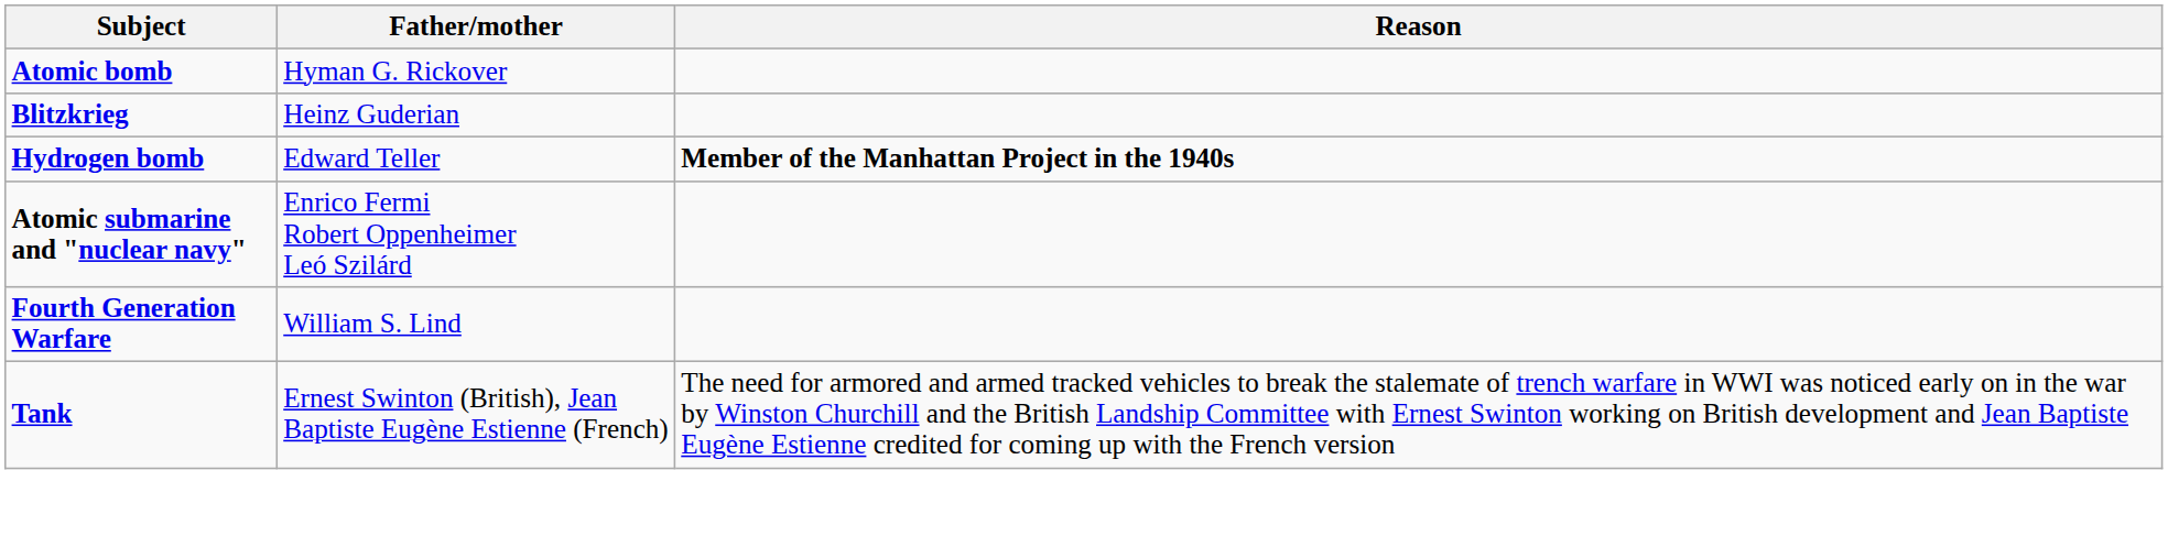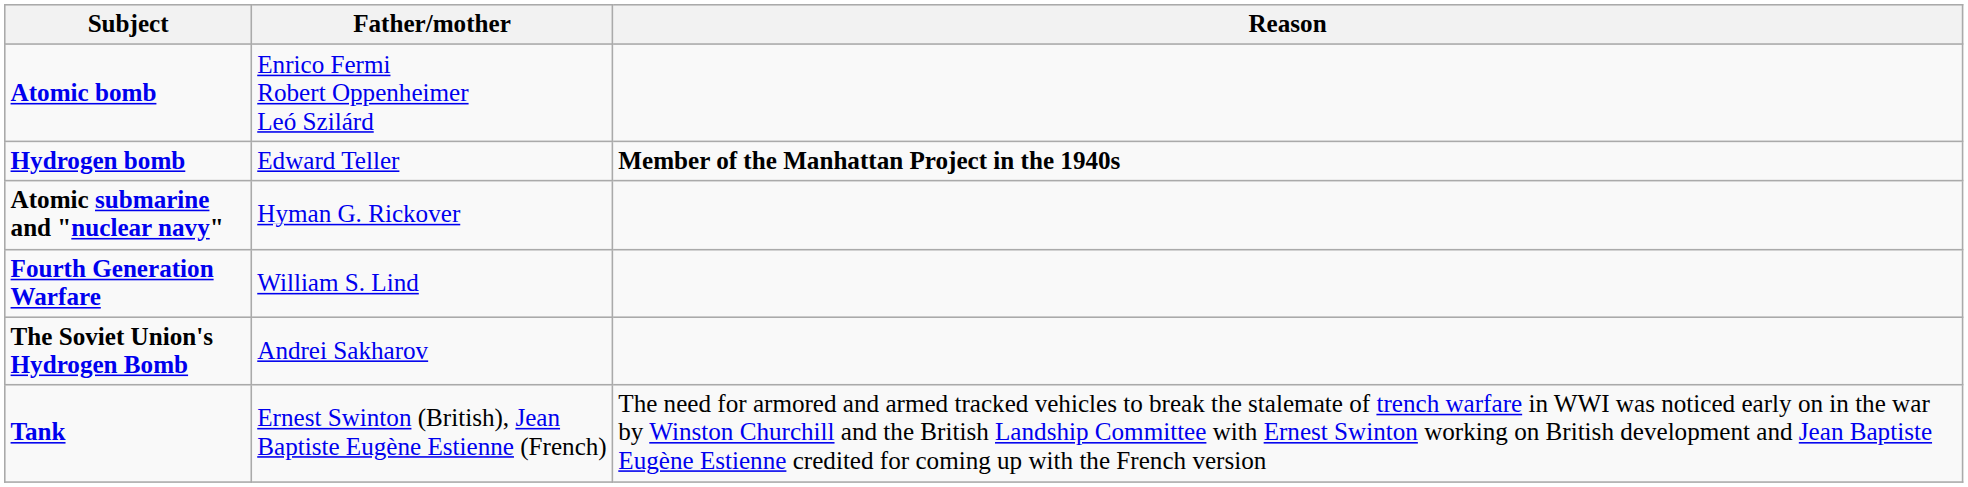Atomic bomb | Father/mother: Hyman G. Rickover -> Enrico Fermi Robert Oppenheimer Leó Szilárd
- row: Blitzkrieg | Heinz Guderian
Atomic submarine and "nuclear navy" | Father/mother: Enrico Fermi Robert Oppenheimer Leó Szilárd -> Hyman G. Rickover
+ row: The Soviet Union's Hydrogen Bomb | Andrei Sakharov
